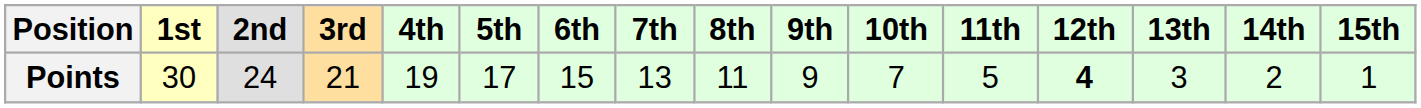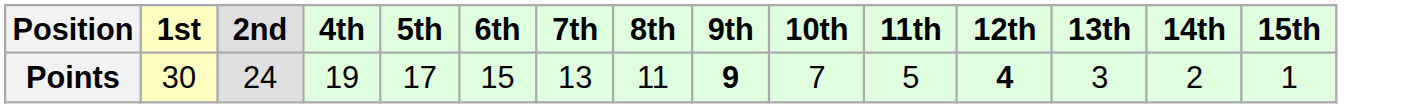- column: 3rd | 21
Points | 9th: normal -> bold
